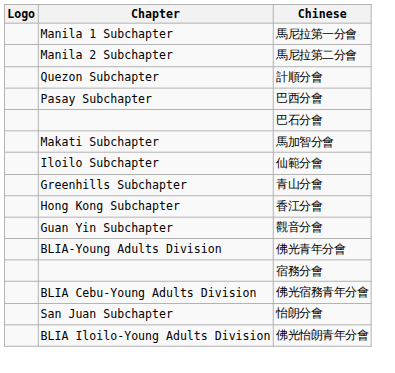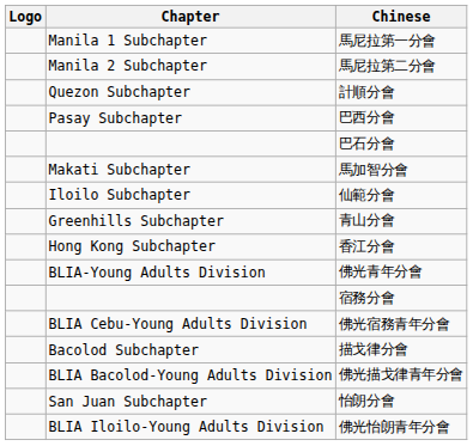- row: Guan Yin Subchapter | 觀音分會
+ row: Bacolod Subchapter | 描戈律分會
+ row: BLIA Bacolod-Young Adults Division | 佛光描戈律青年分會
